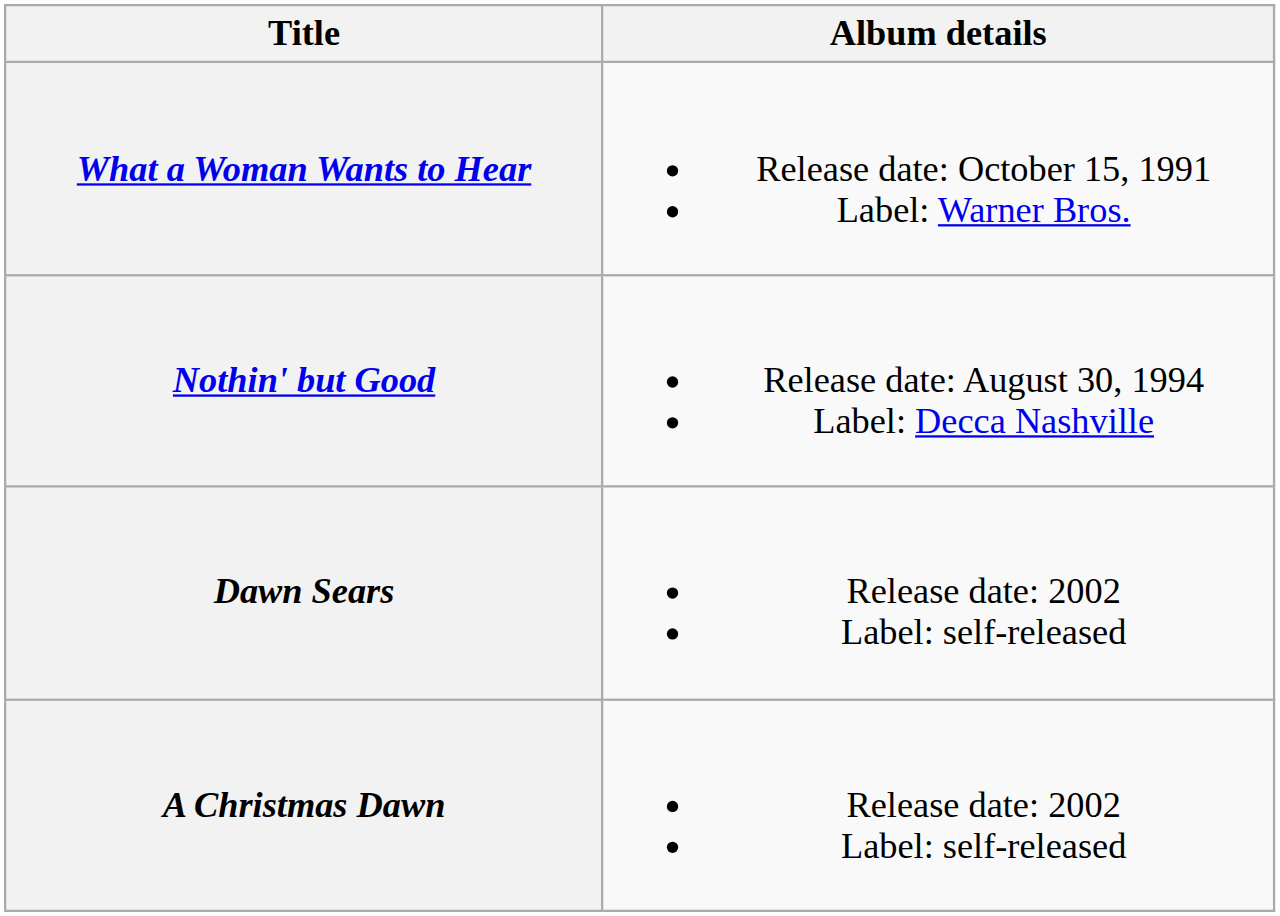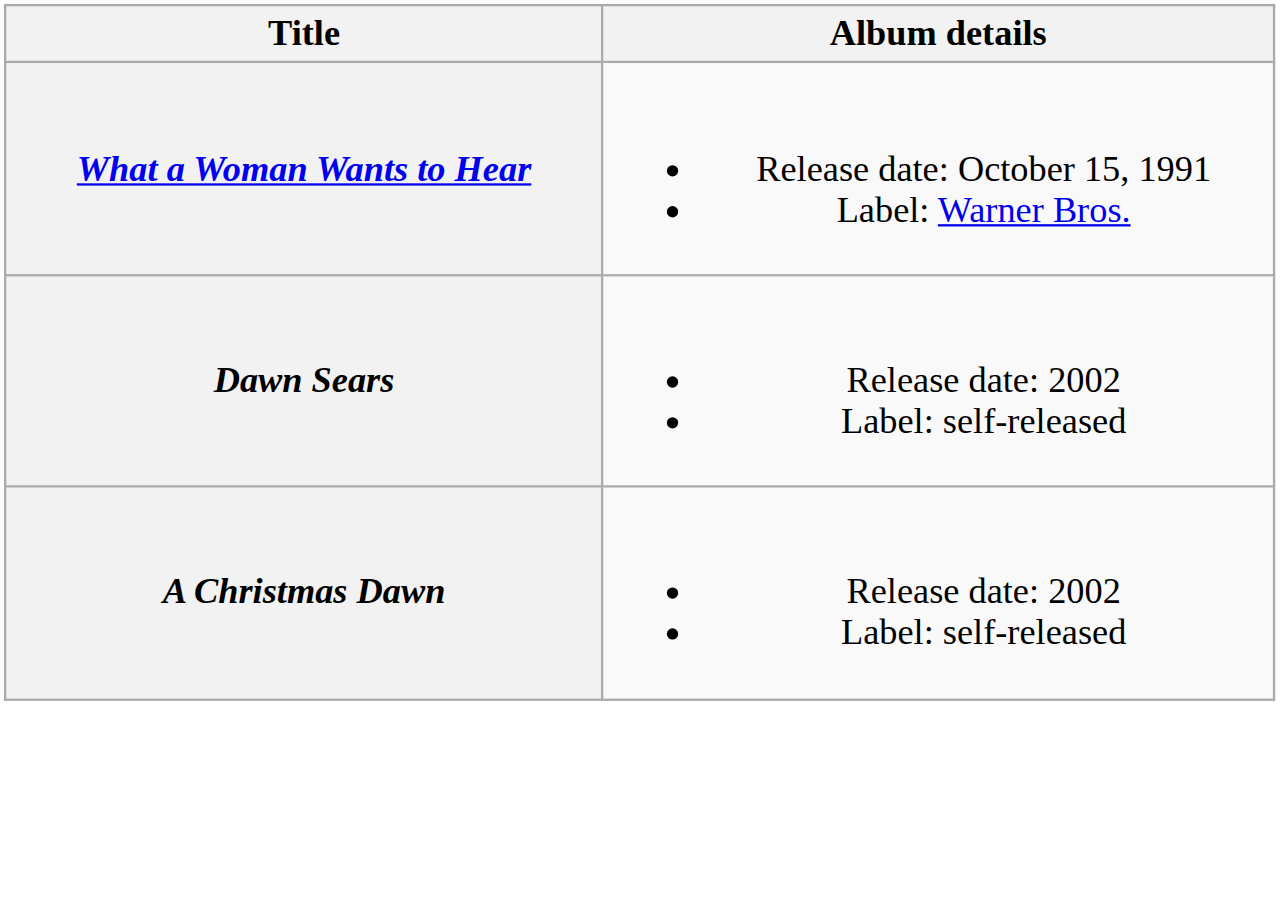- row: Nothin' but Good | Release date: August 30, 1994 Label: Decca Nashville
